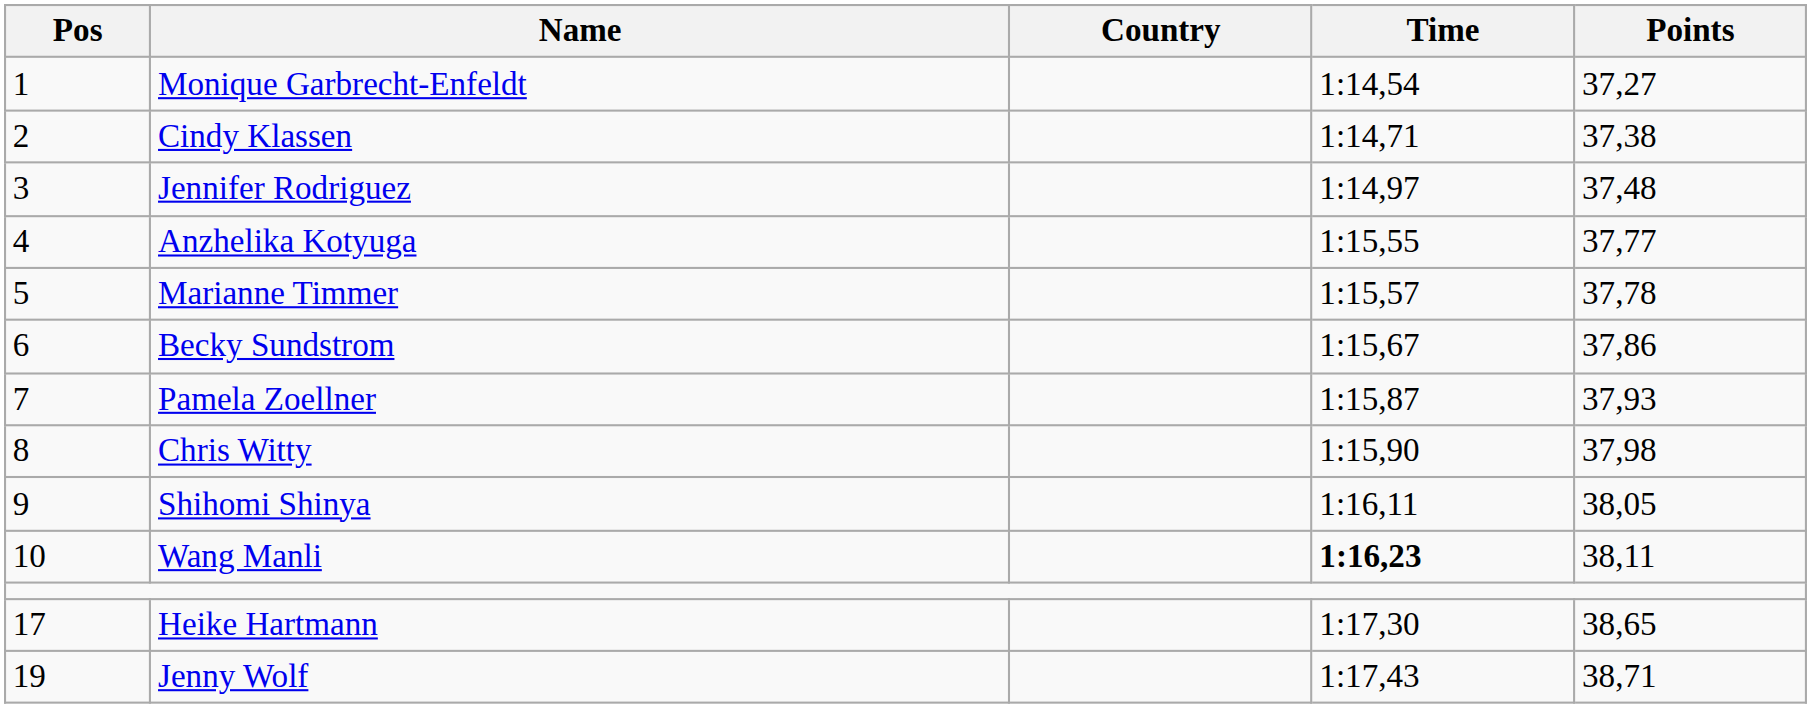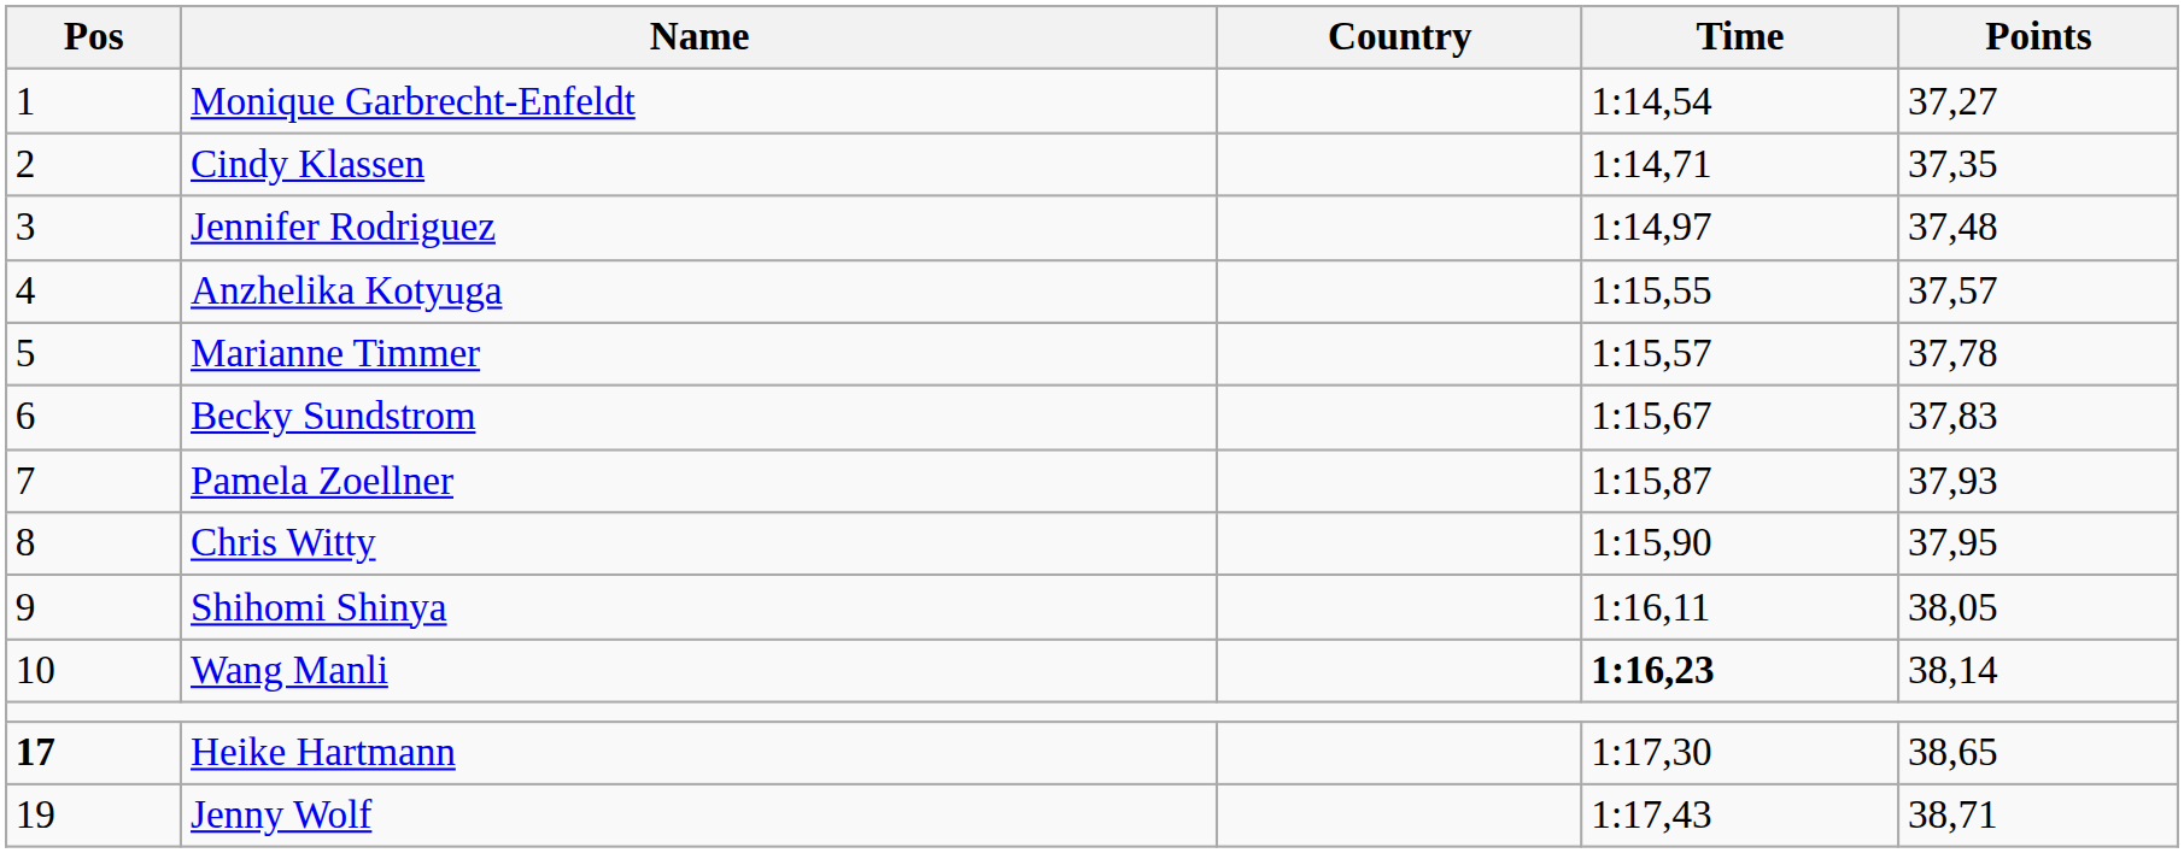Cindy Klassen | Points: 37,38 -> 37,35
Anzhelika Kotyuga | Points: 37,77 -> 37,57
Becky Sundstrom | Points: 37,86 -> 37,83
Chris Witty | Points: 37,98 -> 37,95
Wang Manli | Points: 38,11 -> 38,14
Heike Hartmann | Pos: normal -> bold
